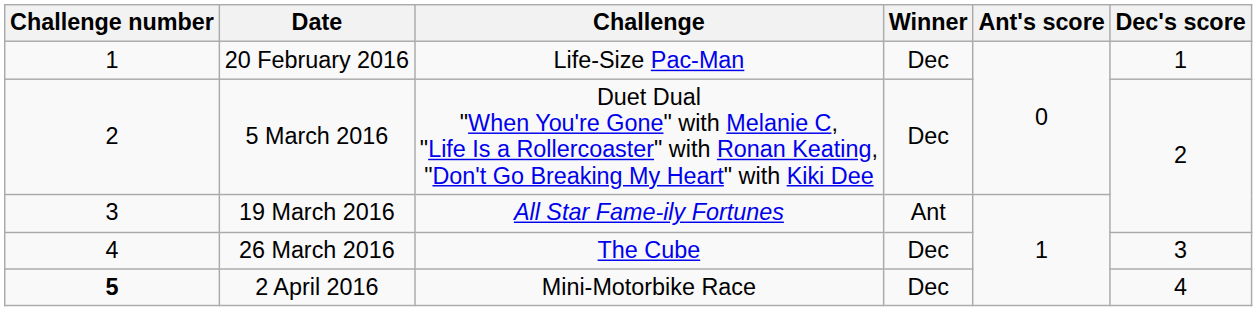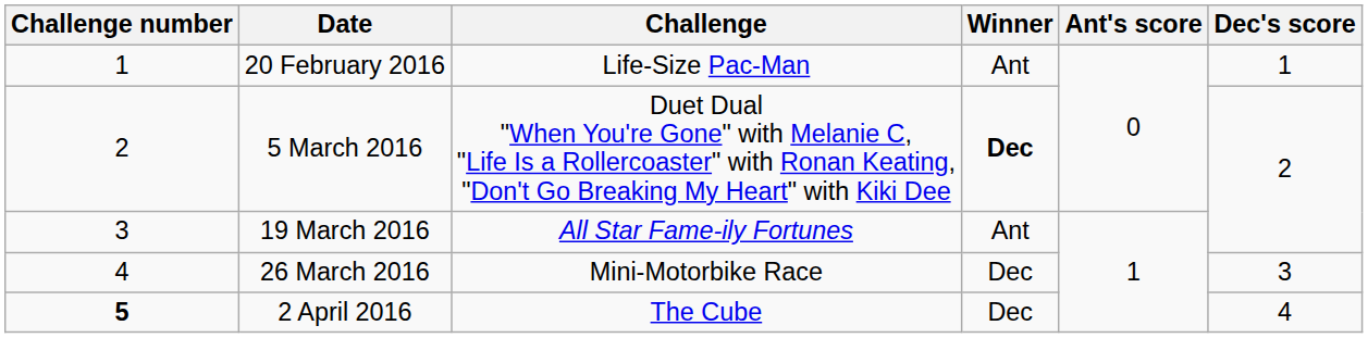20 February 2016 | Winner: Dec -> Ant
5 March 2016 | Winner: normal -> bold
26 March 2016 | Challenge: The Cube -> Mini-Motorbike Race
2 April 2016 | Challenge: Mini-Motorbike Race -> The Cube
